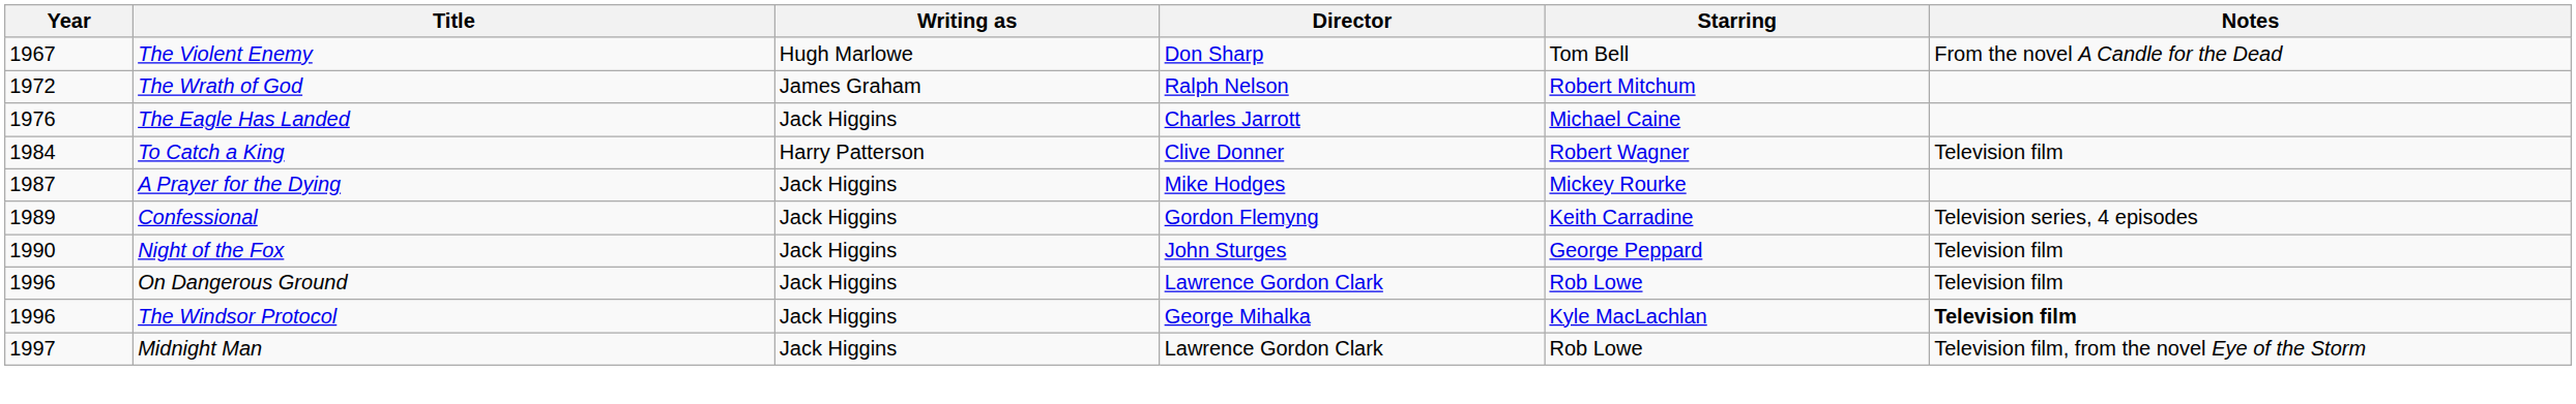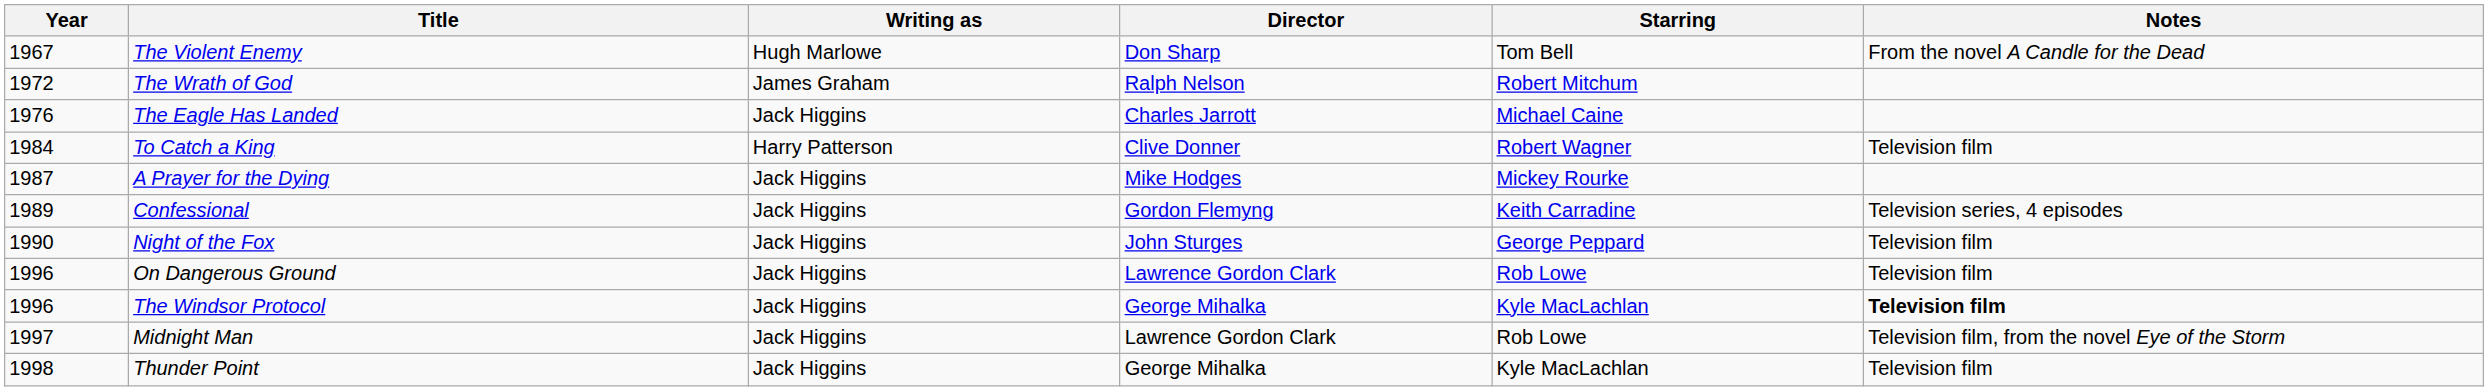+ row: 1998 | Thunder Point | Jack Higgins | George Mihalka | Kyle MacLachlan | Television film
